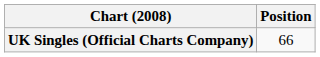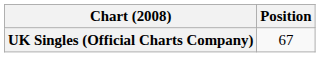UK Singles (Official Charts Company) | Position: 66 -> 67
